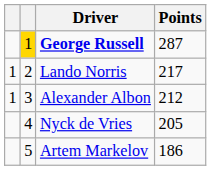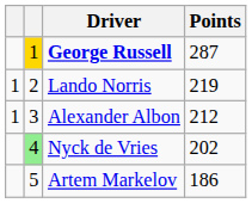Lando Norris | Points: 217 -> 219
Nyck de Vries | column 2: no background -> lightgreen background
Nyck de Vries | Points: 205 -> 202
